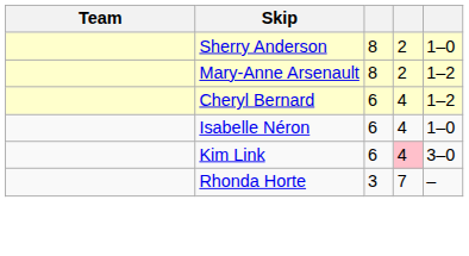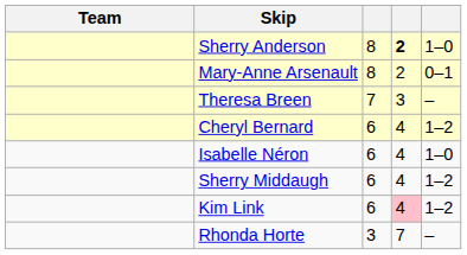Sherry Anderson | column 4: normal -> bold
Mary-Anne Arsenault | column 5: 1–2 -> 0–1
+ row: Theresa Breen | 7 | 3 | –
+ row: Sherry Middaugh | 6 | 4 | 1–2
Kim Link | column 5: 3–0 -> 1–2
